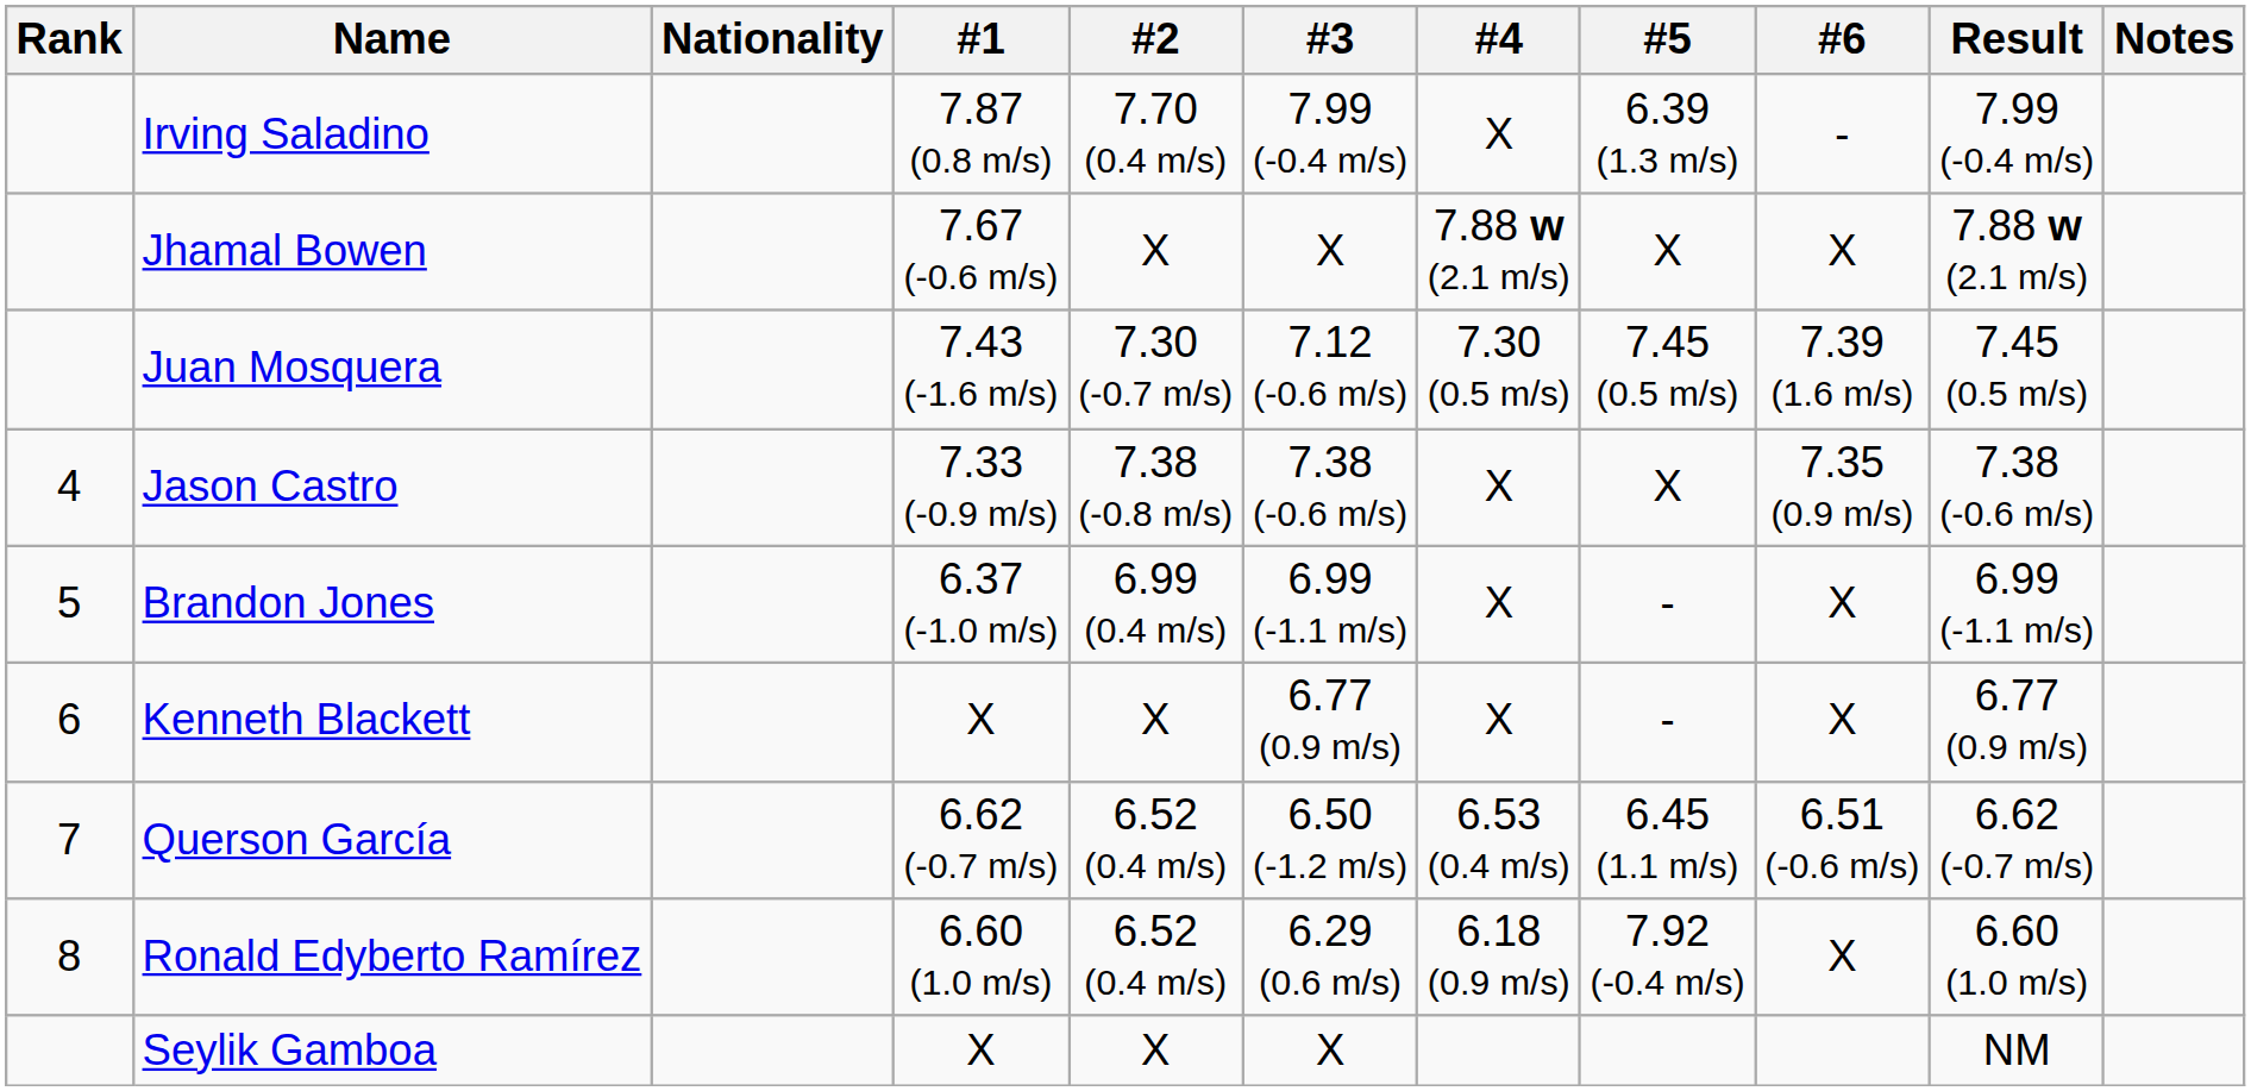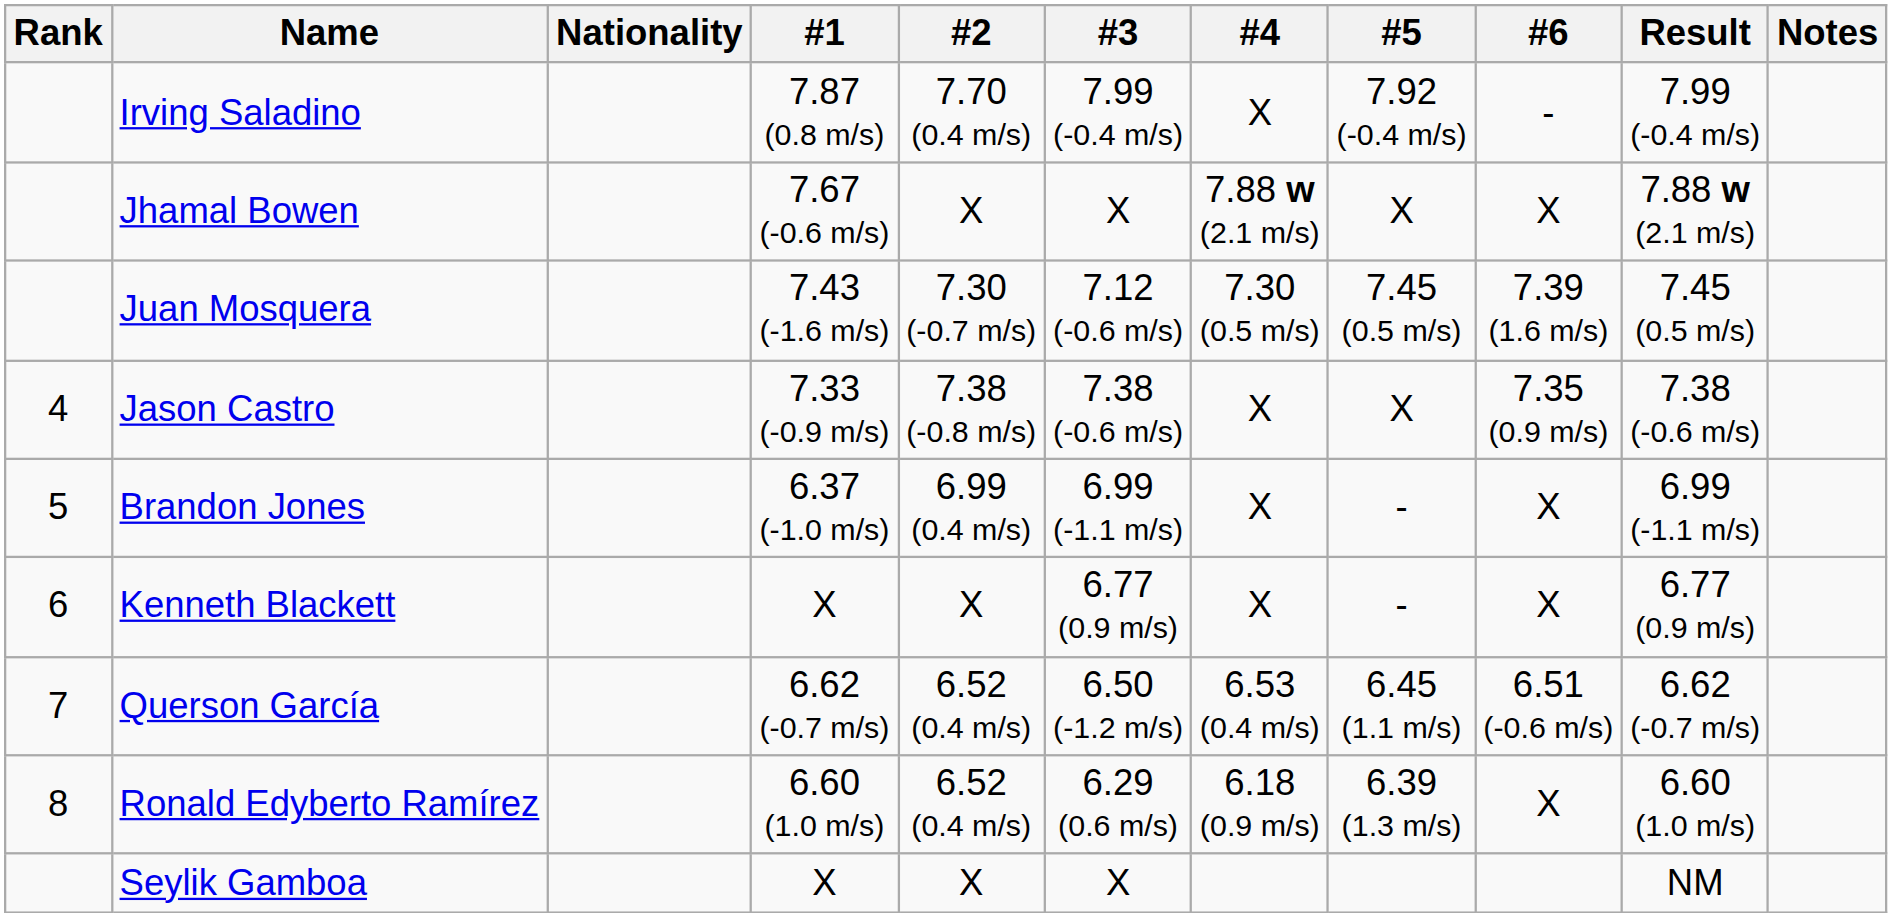Irving Saladino | #5: 6.39 (1.3 m/s) -> 7.92 (-0.4 m/s)
Ronald Edyberto Ramírez | #5: 7.92 (-0.4 m/s) -> 6.39 (1.3 m/s)
